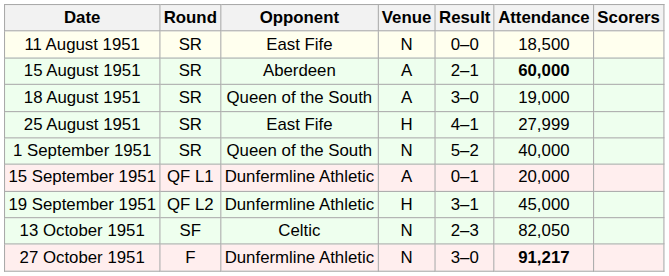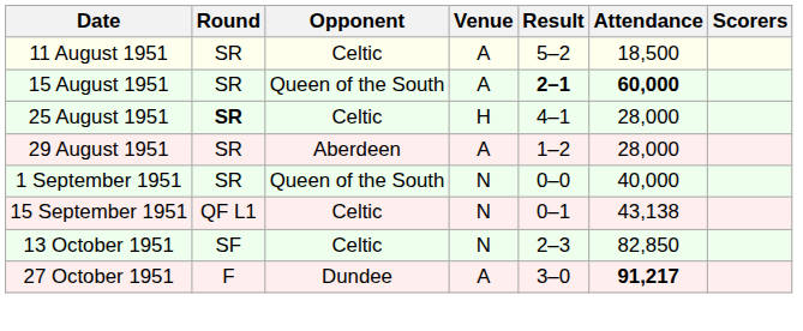11 August 1951 | Opponent: East Fife -> Celtic
11 August 1951 | Venue: N -> A
11 August 1951 | Result: 0–0 -> 5–2
15 August 1951 | Opponent: Aberdeen -> Queen of the South
15 August 1951 | Result: normal -> bold
- row: 18 August 1951 | SR | Queen of the South | A | 3–0 | 19,000
25 August 1951 | Round: normal -> bold
25 August 1951 | Opponent: East Fife -> Celtic
25 August 1951 | Attendance: 27,999 -> 28,000
+ row: 29 August 1951 | SR | Aberdeen | A | 1–2 | 28,000
1 September 1951 | Result: 5–2 -> 0–0
15 September 1951 | Opponent: Dunfermline Athletic -> Celtic
15 September 1951 | Venue: A -> N
15 September 1951 | Attendance: 20,000 -> 43,138
- row: 19 September 1951 | QF L2 | Dunfermline Athletic | H | 3–1 | 45,000
13 October 1951 | Attendance: 82,050 -> 82,850
27 October 1951 | Opponent: Dunfermline Athletic -> Dundee
27 October 1951 | Venue: N -> A
